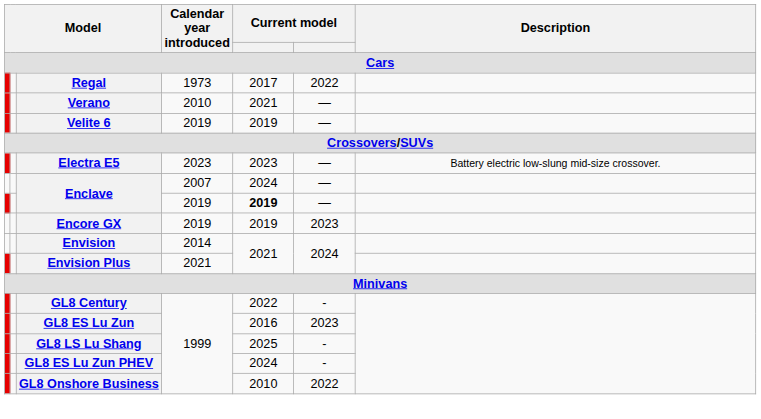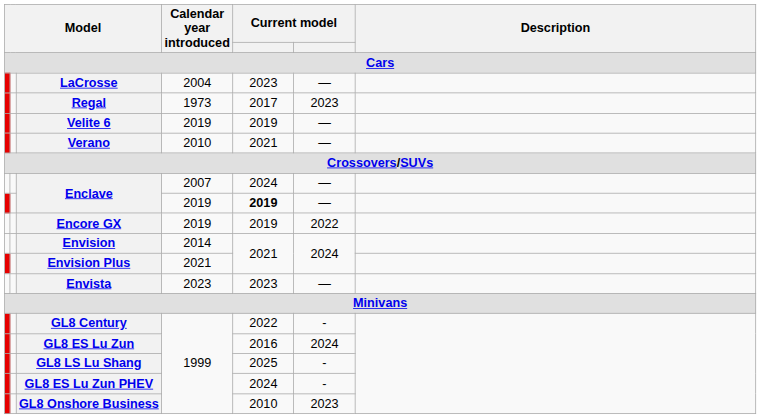+ row: LaCrosse | 2004 | 2023 | —
Regal | column 6: 2022 -> 2023
rows swapped: Velite 6 <-> Verano
- row: Electra E5 | 2023 | 2023 | — | Battery electric low-slung mid-size crossover.
Encore GX | column 6: 2023 -> 2022
+ row: Envista | 2023 | 2023 | —
GL8 ES Lu Zun | column 6: 2023 -> 2024
GL8 Onshore Business | column 6: 2022 -> 2023
